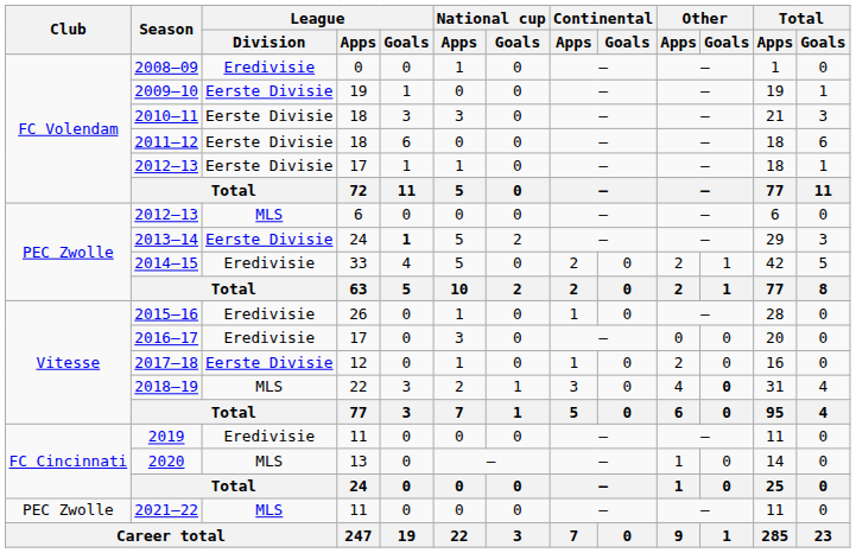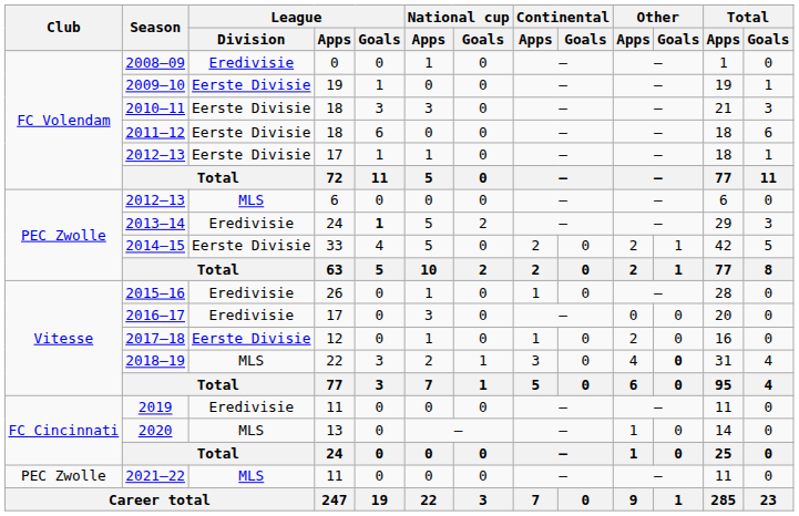2013–14 | League / Division: Eerste Divisie -> Eredivisie
2014–15 | League / Division: Eredivisie -> Eerste Divisie
